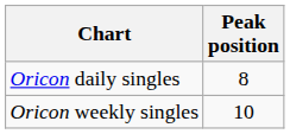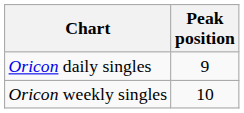Oricon daily singles | Peak position: 8 -> 9
